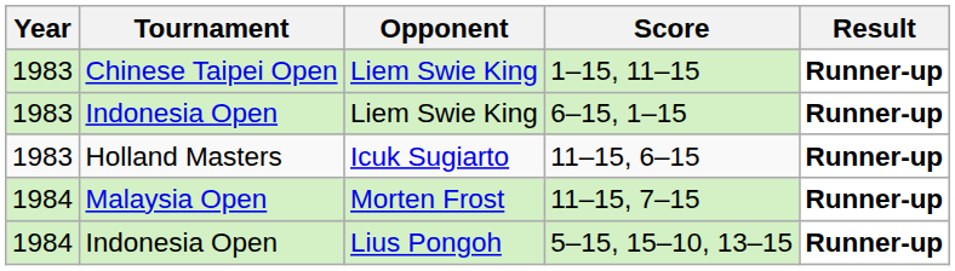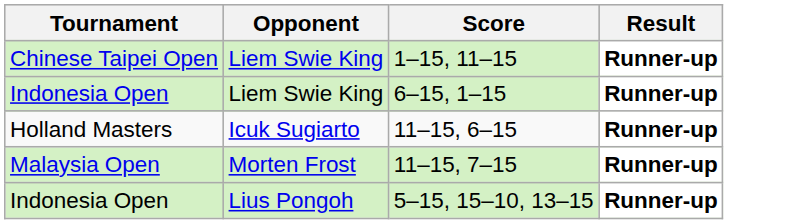- column: Year | 1983 | 1983 | 1983 | 1984 | 1984
